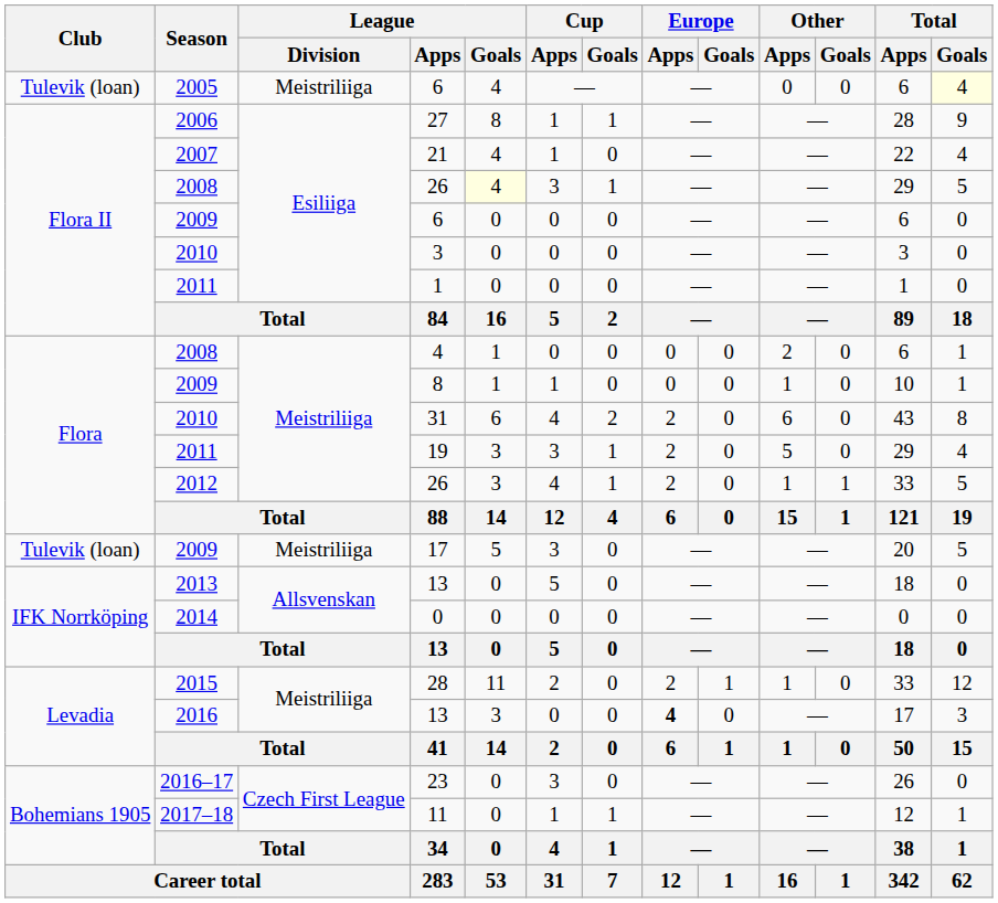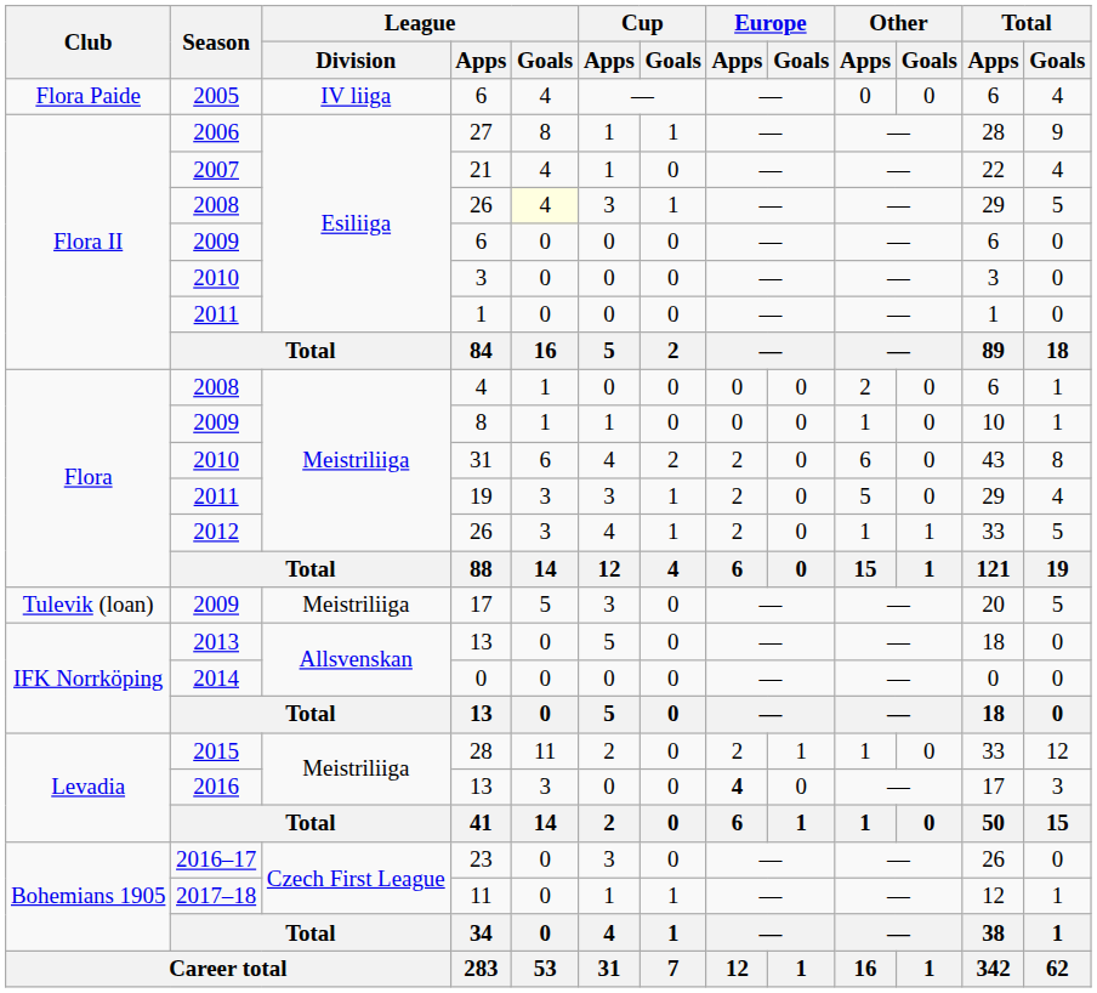2005 / 6 | Club: Tulevik (loan) -> Flora Paide
2005 / 6 | League / Division: Meistriliiga -> IV liiga
2005 / 6 | Total / Goals: lightyellow background -> no background
